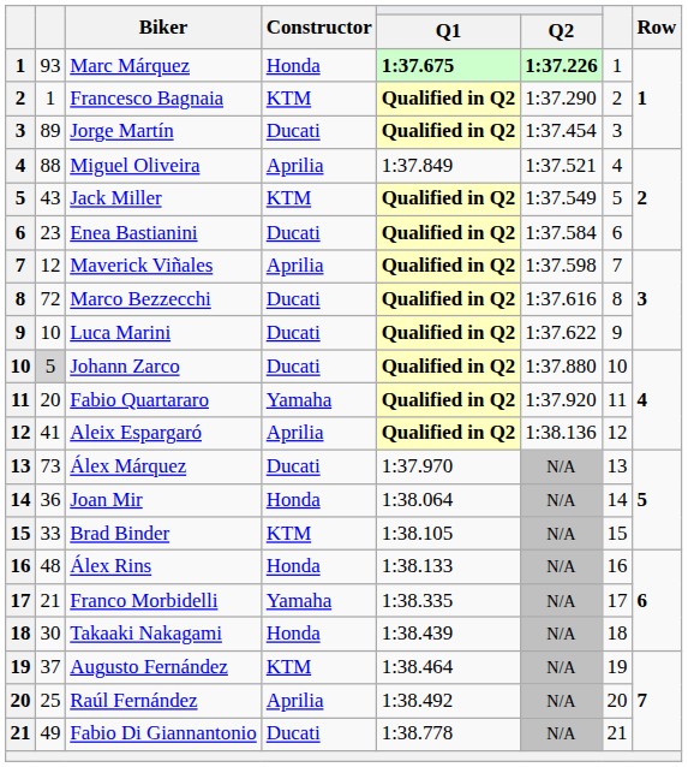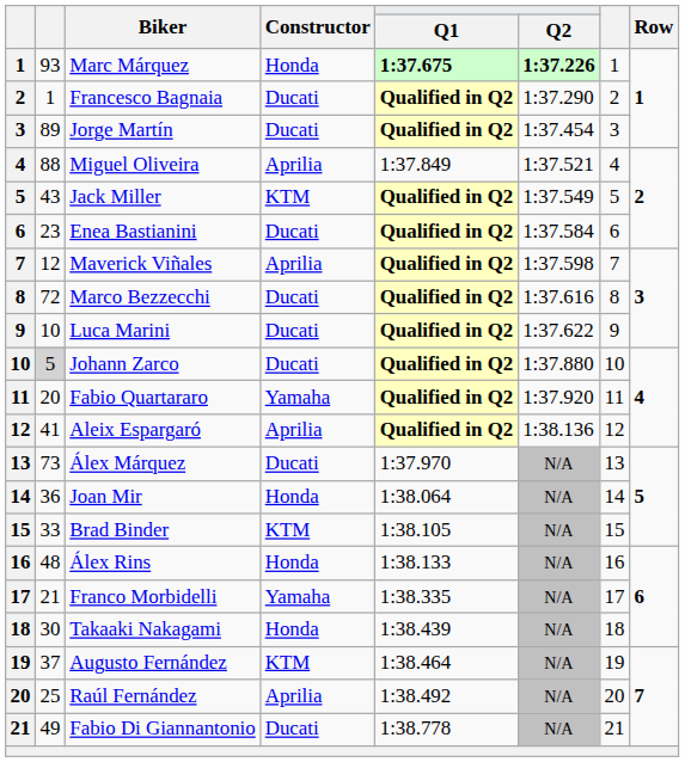Francesco Bagnaia | Constructor: KTM -> Ducati
